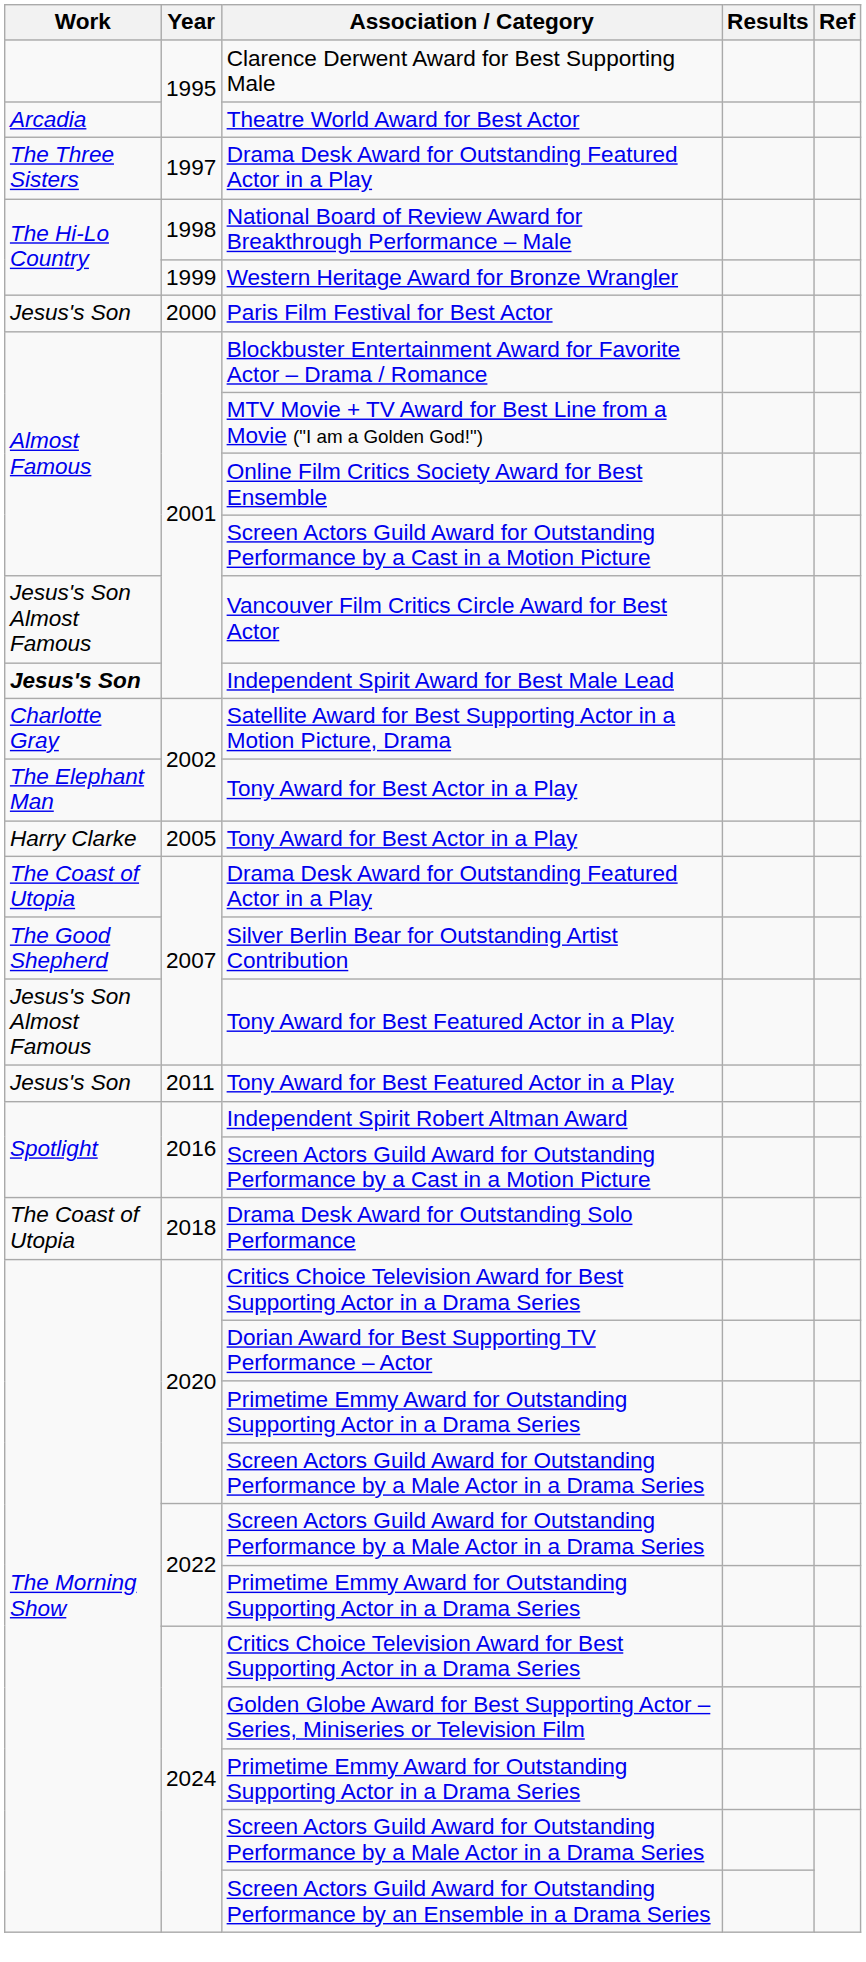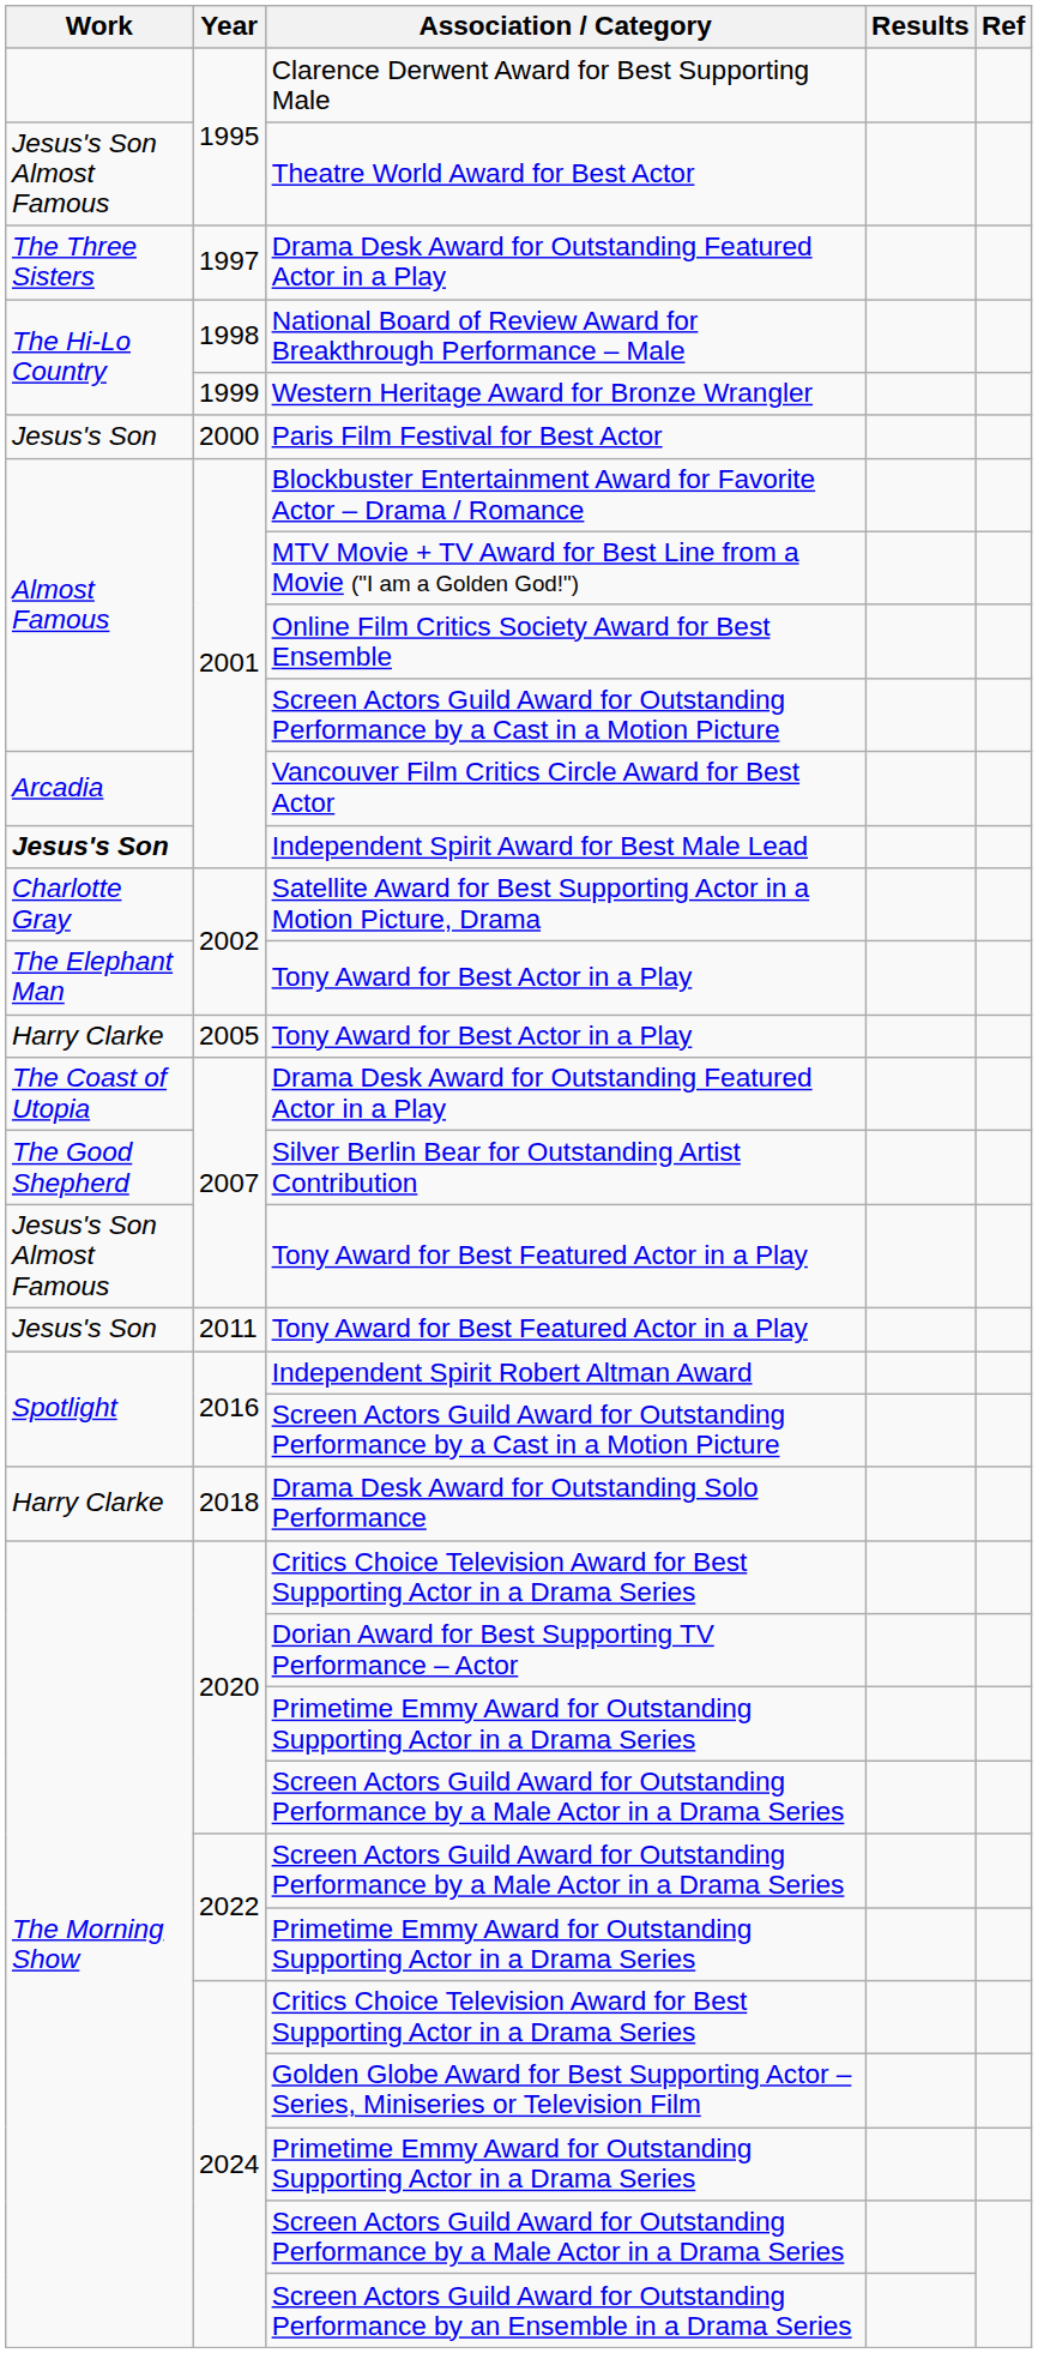Theatre World Award for Best Actor | Work: Arcadia -> Jesus's Son Almost Famous
Vancouver Film Critics Circle Award for Best Actor | Work: Jesus's Son Almost Famous -> Arcadia
Drama Desk Award for Outstanding Solo Performance | Work: The Coast of Utopia -> Harry Clarke
